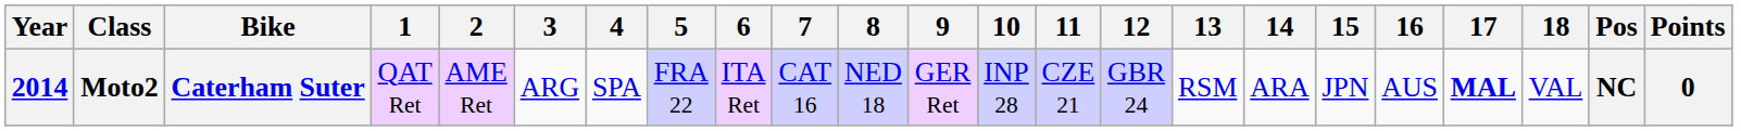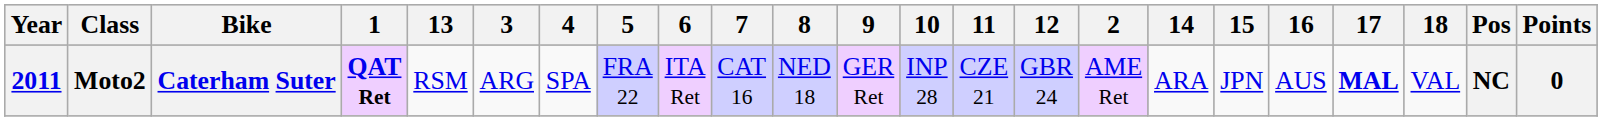columns swapped: 2 <-> 13
Moto2 | Year: 2014 -> 2011
Moto2 | 1: normal -> bold
